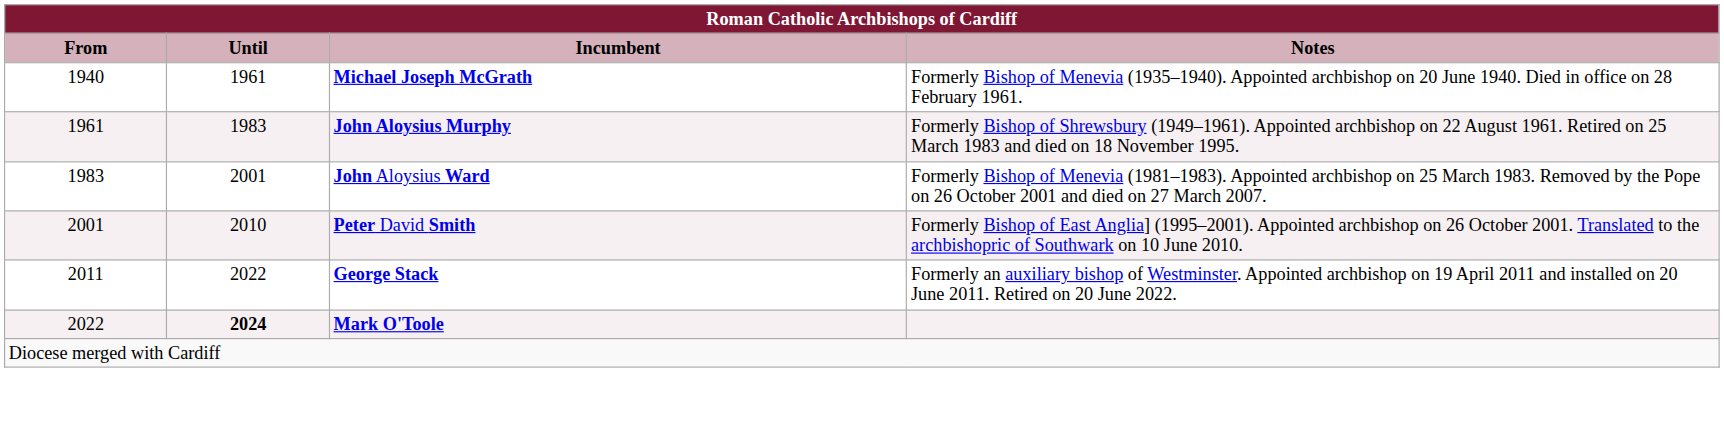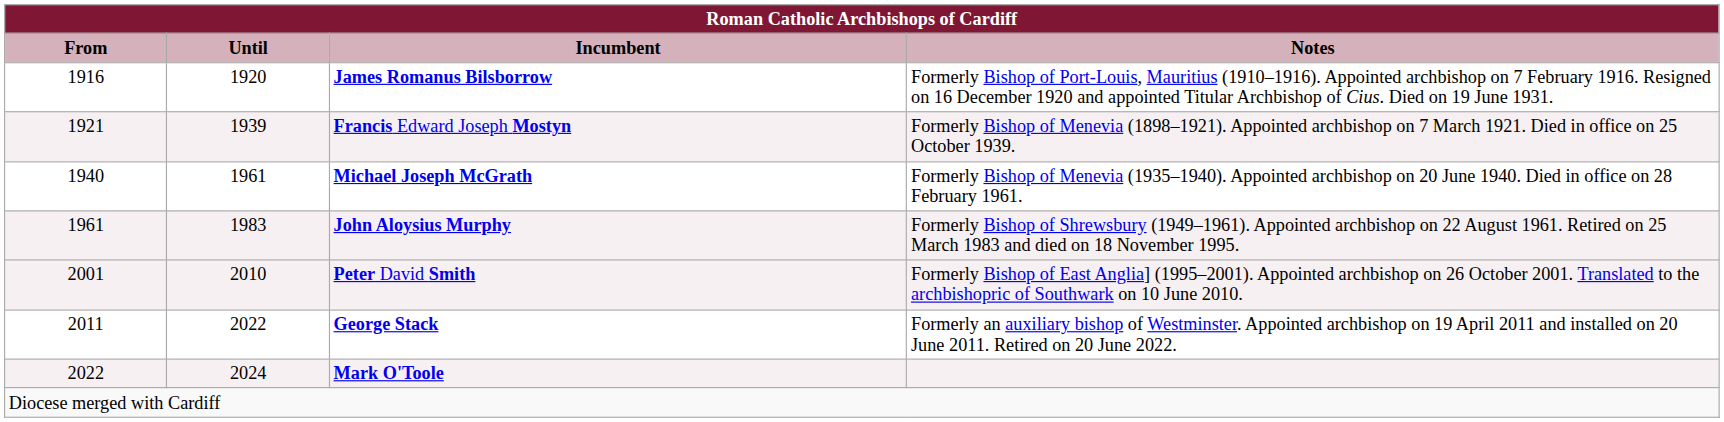+ row: 1916 | 1920 | James Romanus Bilsborrow | Formerly Bishop of Port-Louis, Mauritius (1910–1916). Appointed archbishop on 7 February 1916. Resigned on 16 December 1920 and appointed Titular Archbishop of Cius. Died on 19 June 1931.
+ row: 1921 | 1939 | Francis Edward Joseph Mostyn | Formerly Bishop of Menevia (1898–1921). Appointed archbishop on 7 March 1921. Died in office on 25 October 1939.
- row: 1983 | 2001 | John Aloysius Ward | Formerly Bishop of Menevia (1981–1983). Appointed archbishop on 25 March 1983. Removed by the Pope on 26 October 2001 and died on 27 March 2007.
Mark O'Toole | Until: bold -> normal
